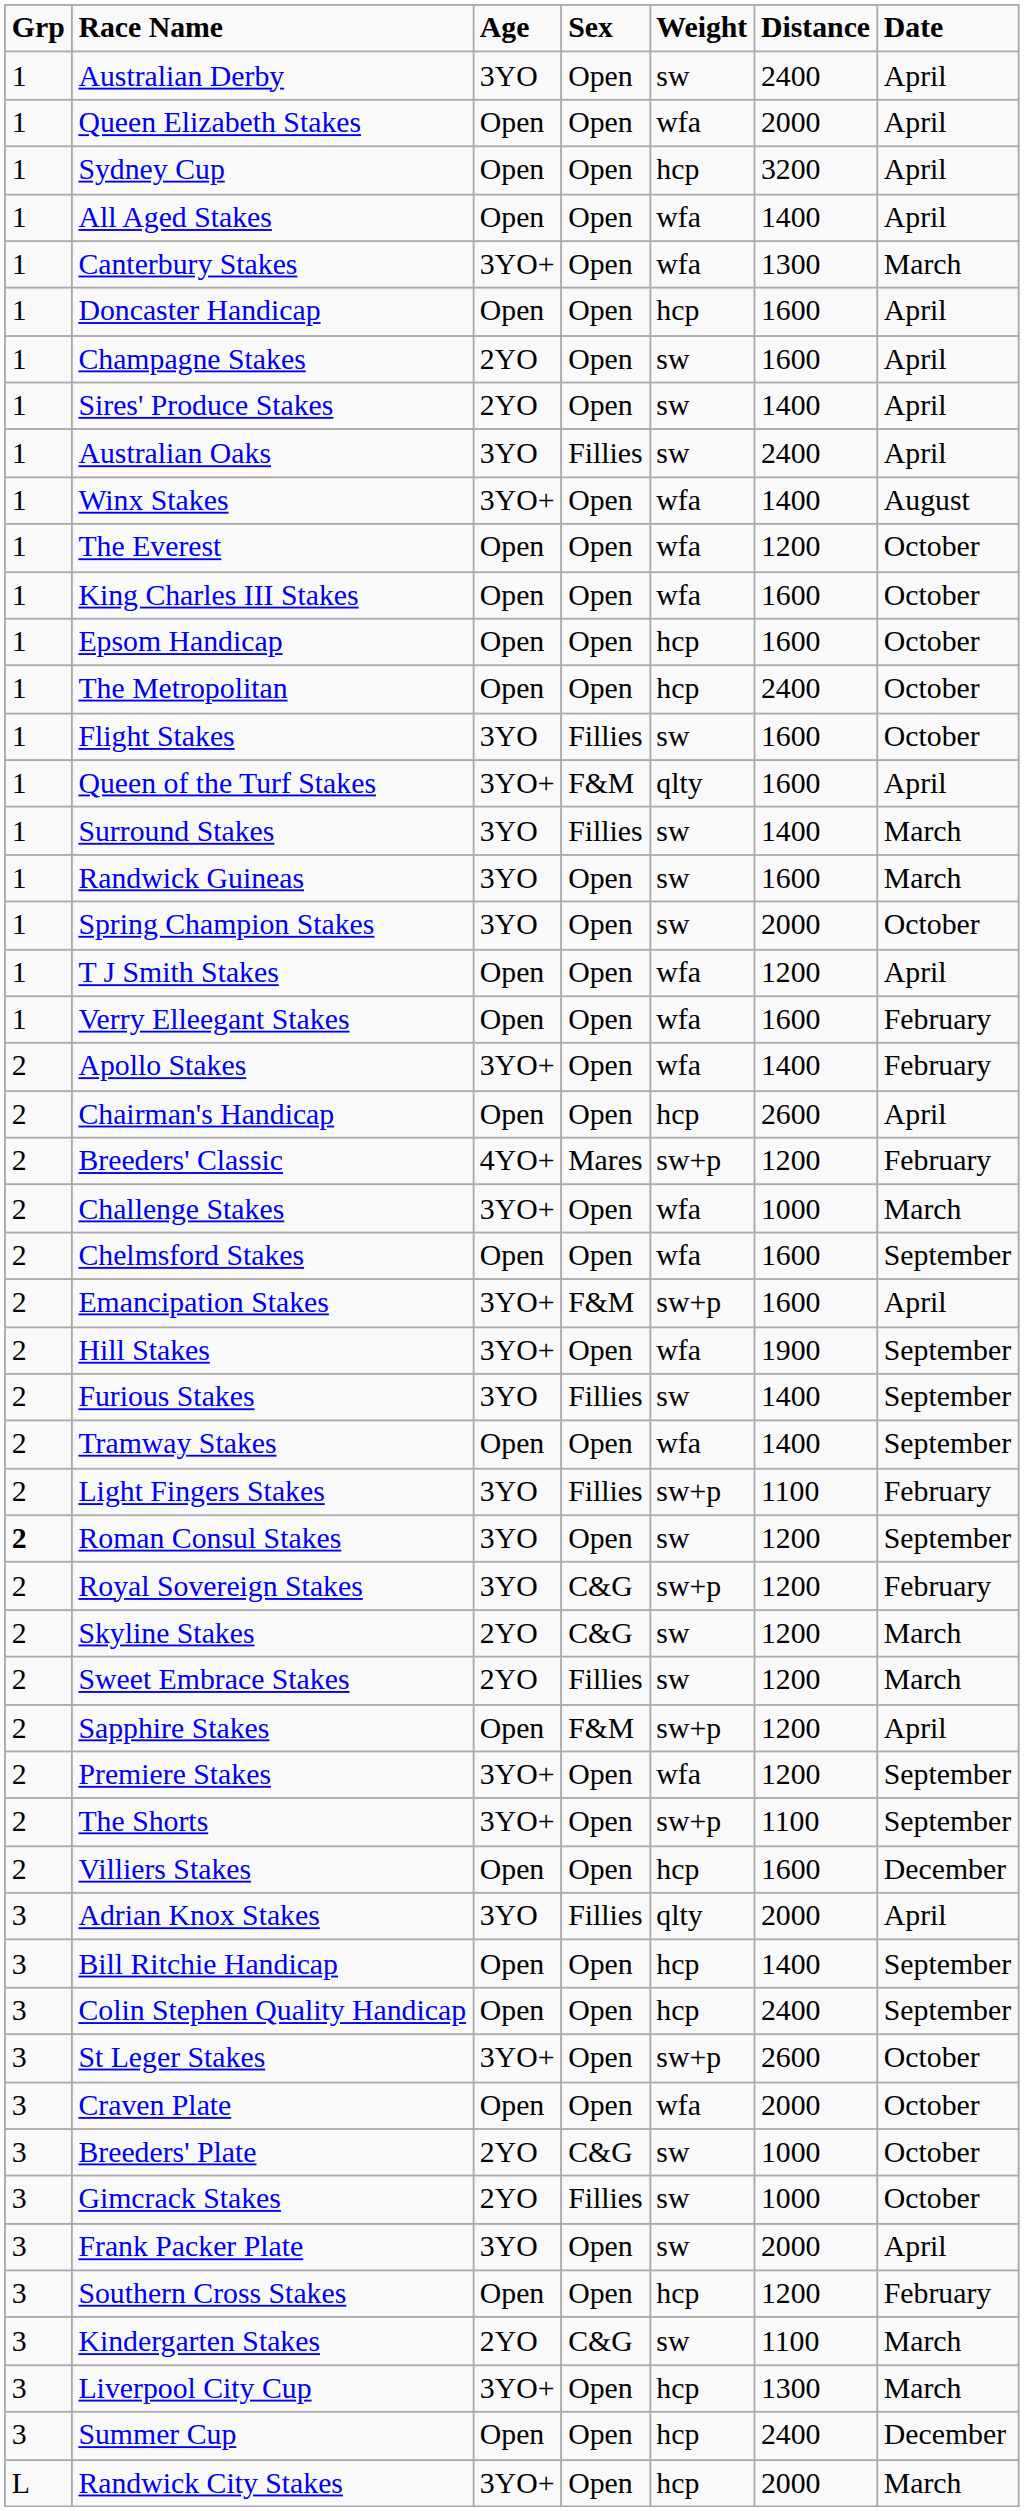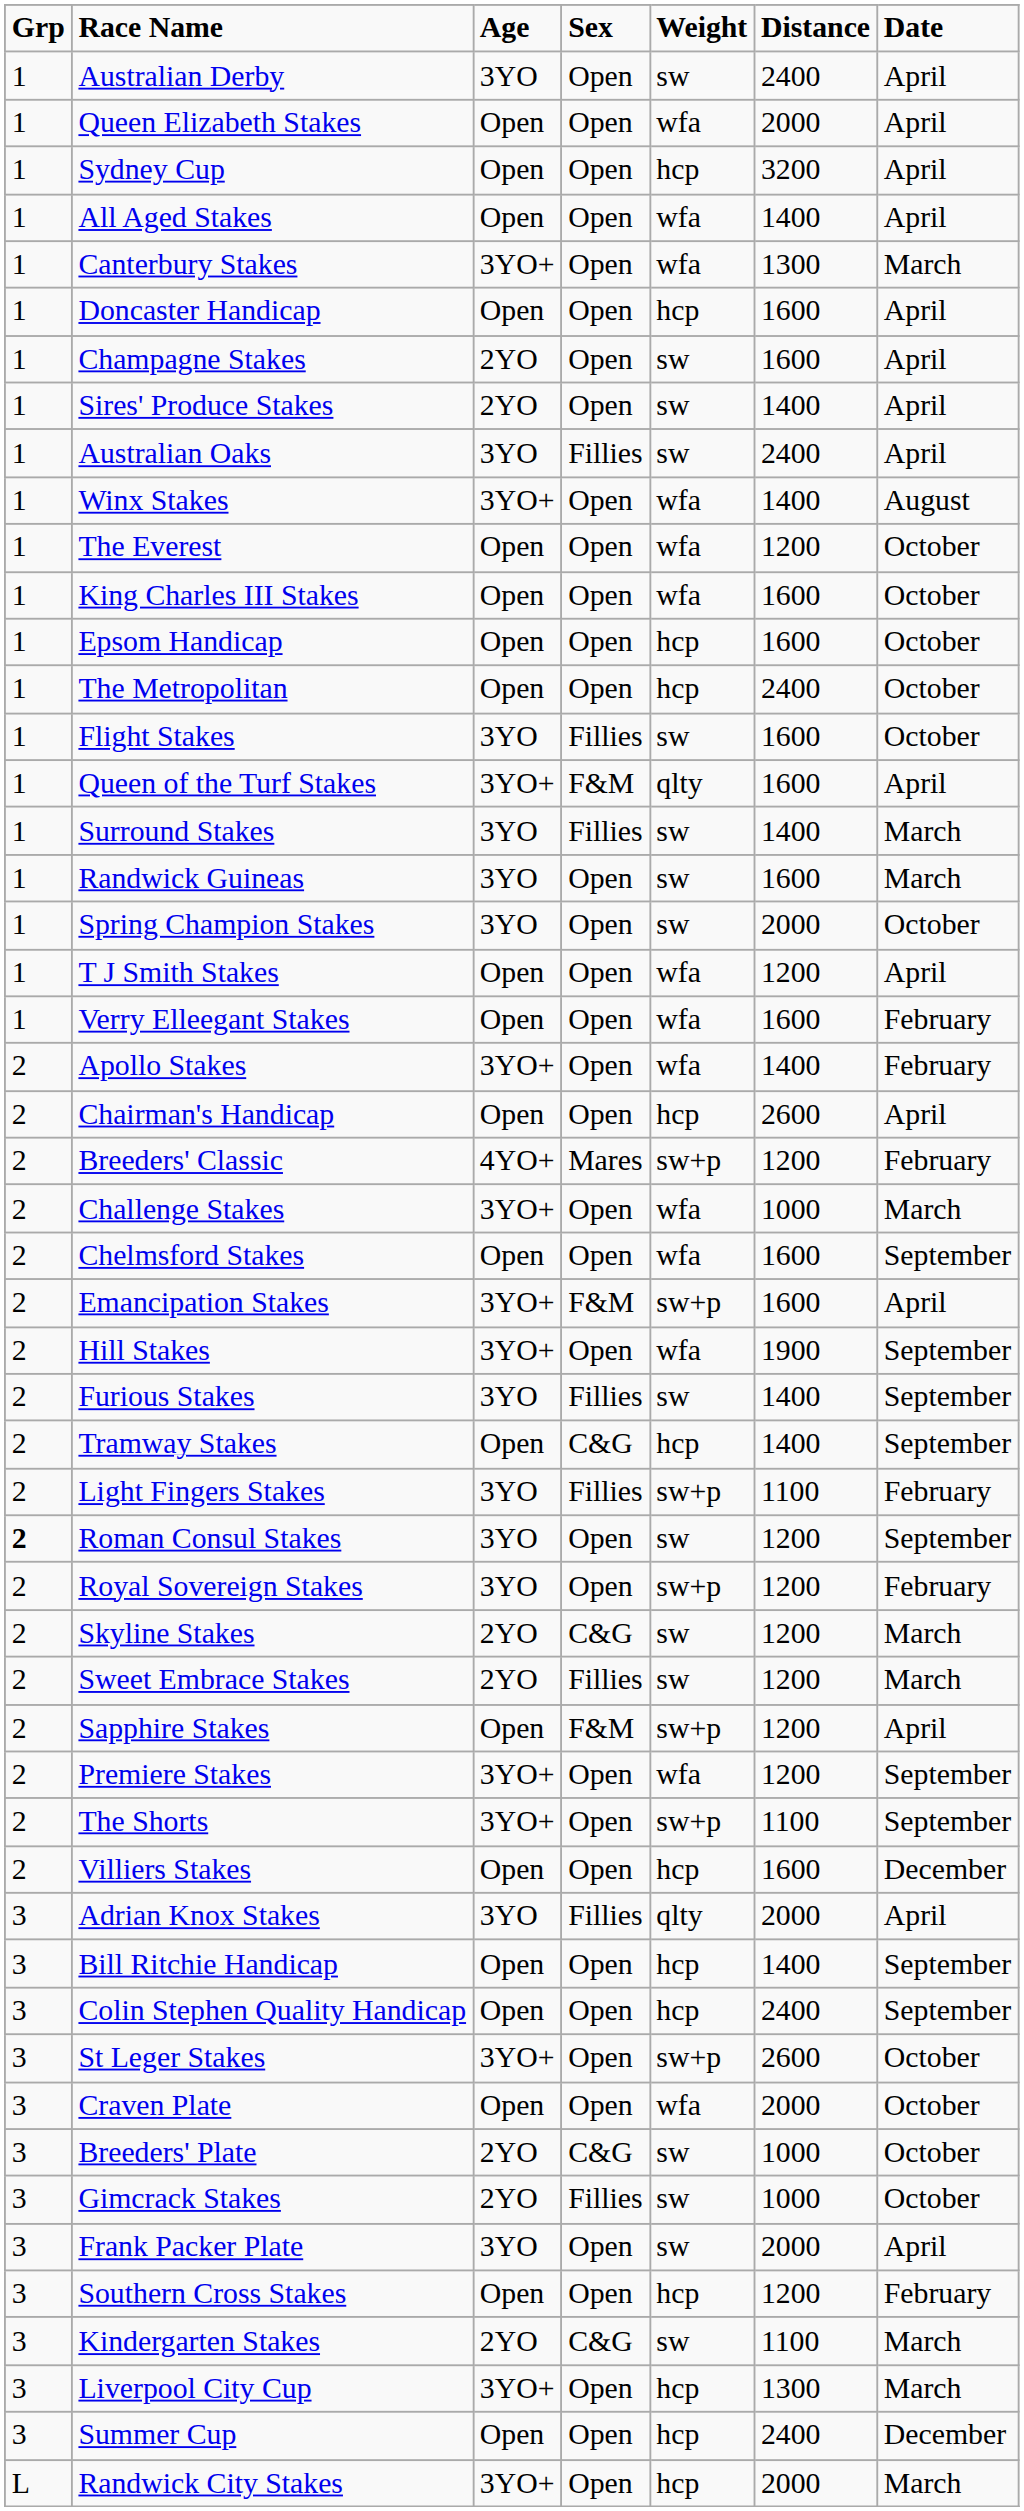Tramway Stakes | Sex: Open -> C&G
Tramway Stakes | Weight: wfa -> hcp
Royal Sovereign Stakes | Sex: C&G -> Open
